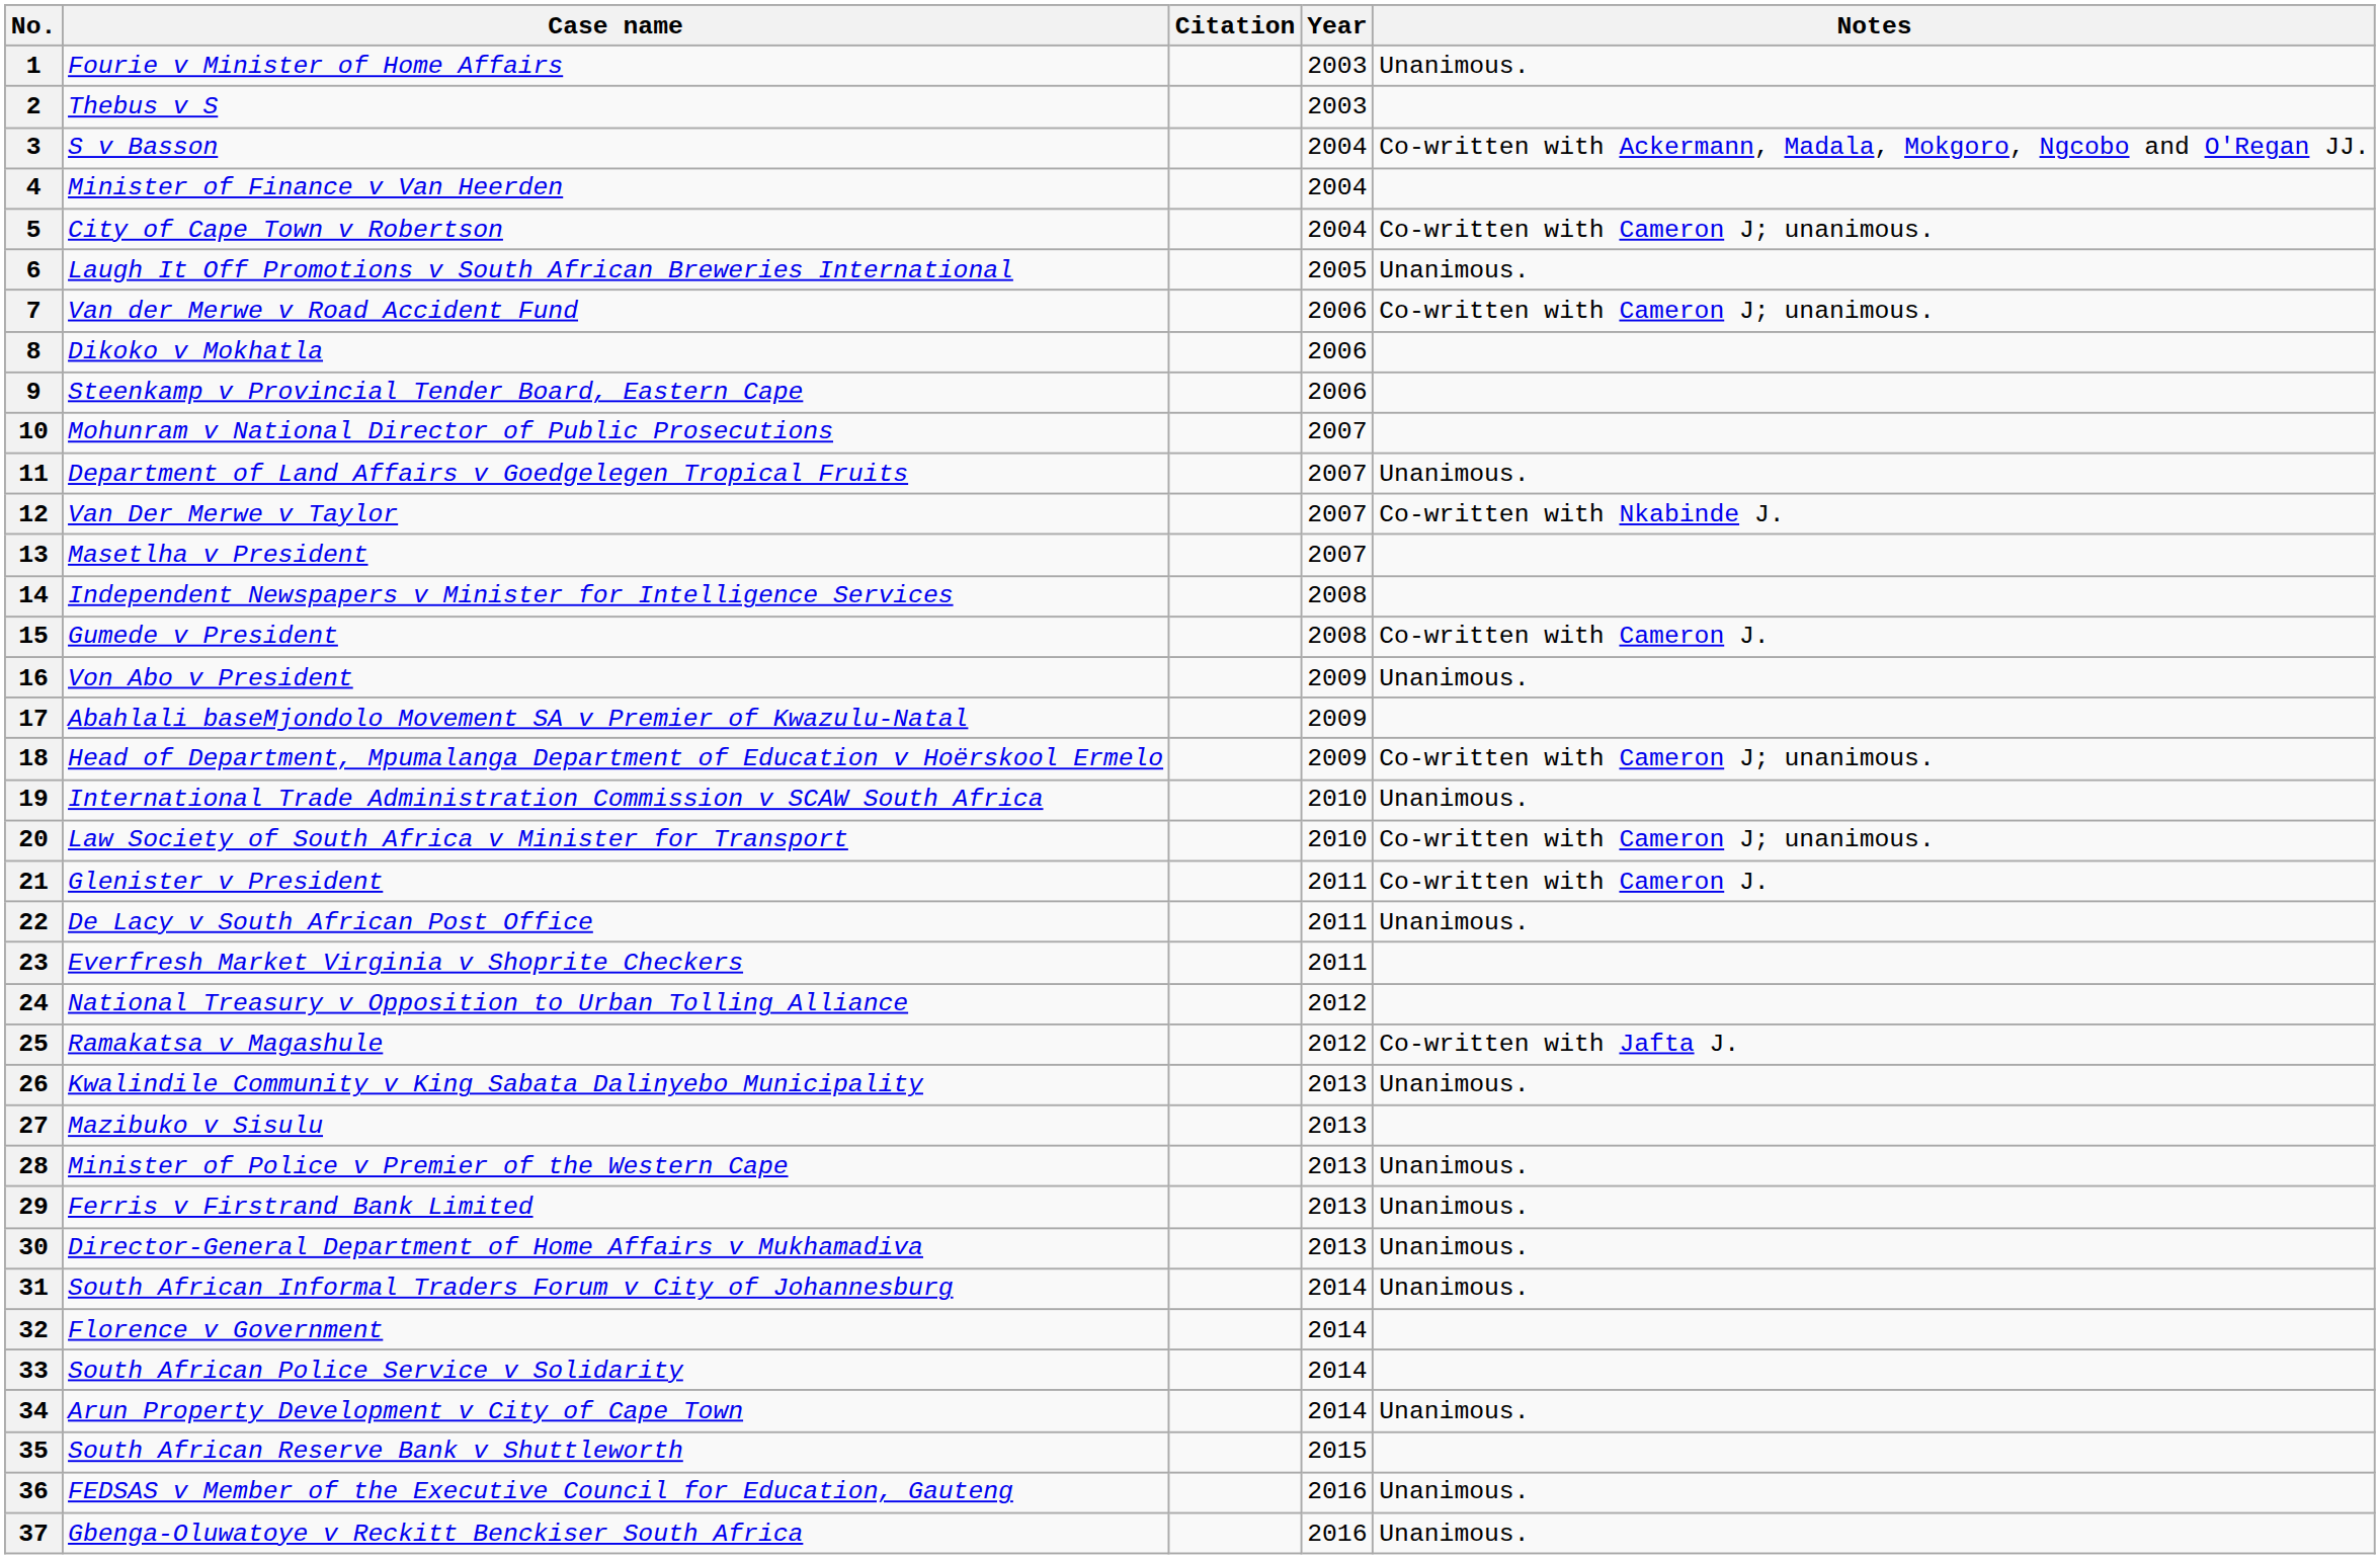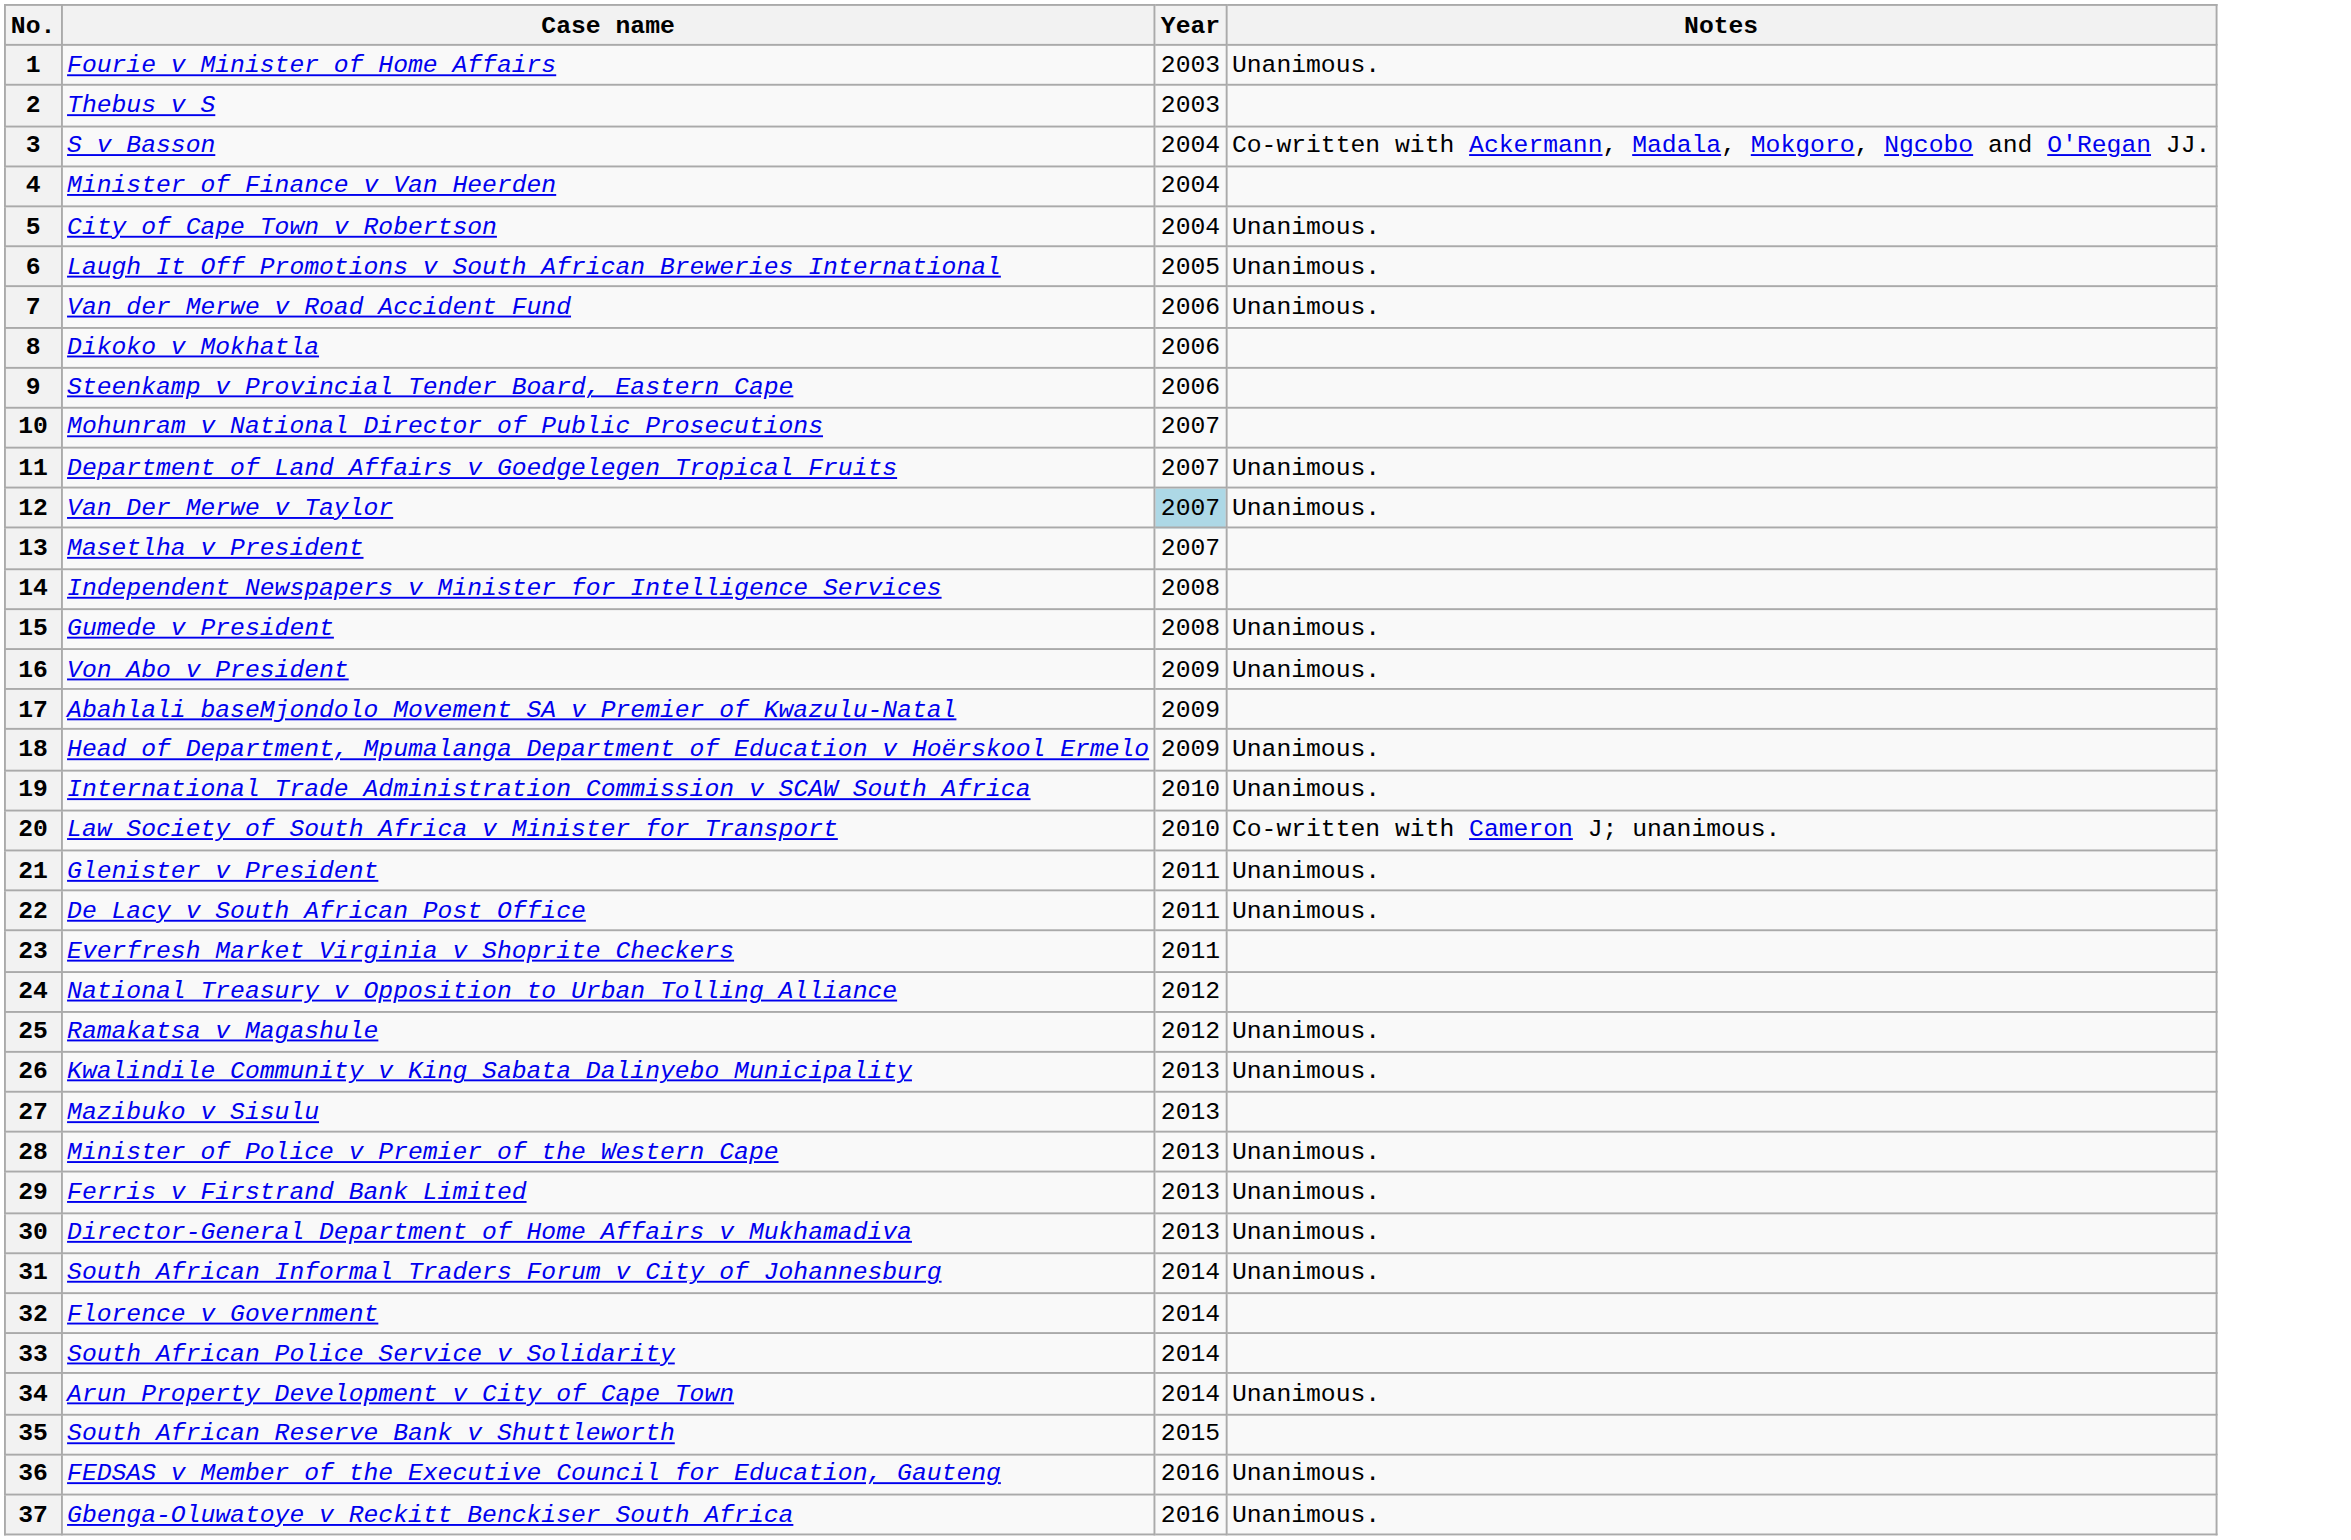- column: Citation
5 | Notes: Co-written with Cameron J; unanimous. -> Unanimous.
7 | Notes: Co-written with Cameron J; unanimous. -> Unanimous.
12 | Year: no background -> lightblue background
12 | Notes: Co-written with Nkabinde J. -> Unanimous.
15 | Notes: Co-written with Cameron J. -> Unanimous.
18 | Notes: Co-written with Cameron J; unanimous. -> Unanimous.
21 | Notes: Co-written with Cameron J. -> Unanimous.
25 | Notes: Co-written with Jafta J. -> Unanimous.
